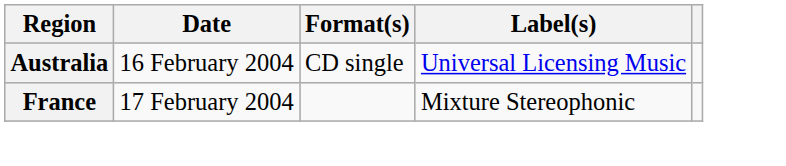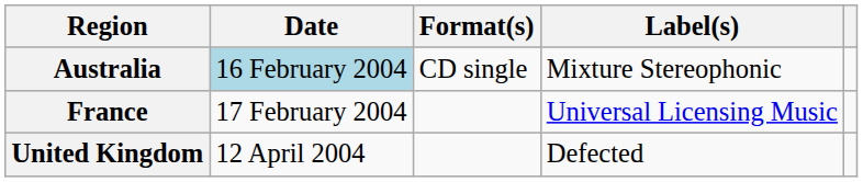Australia | Date: no background -> lightblue background
Australia | Label(s): Universal Licensing Music -> Mixture Stereophonic
France | Label(s): Mixture Stereophonic -> Universal Licensing Music
+ row: United Kingdom | 12 April 2004 | Defected
